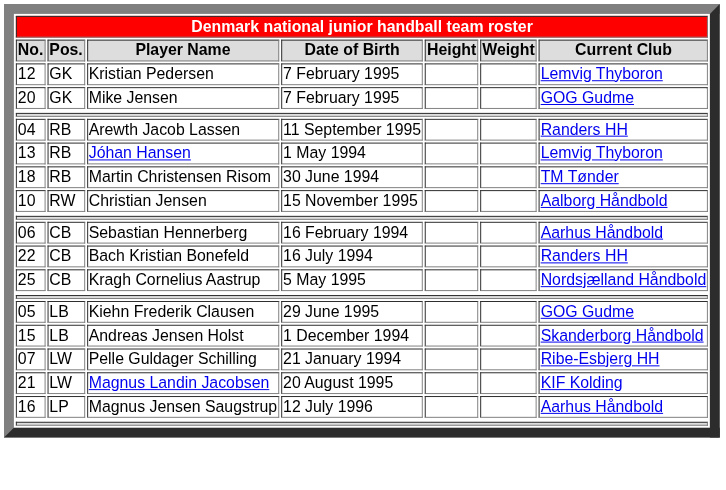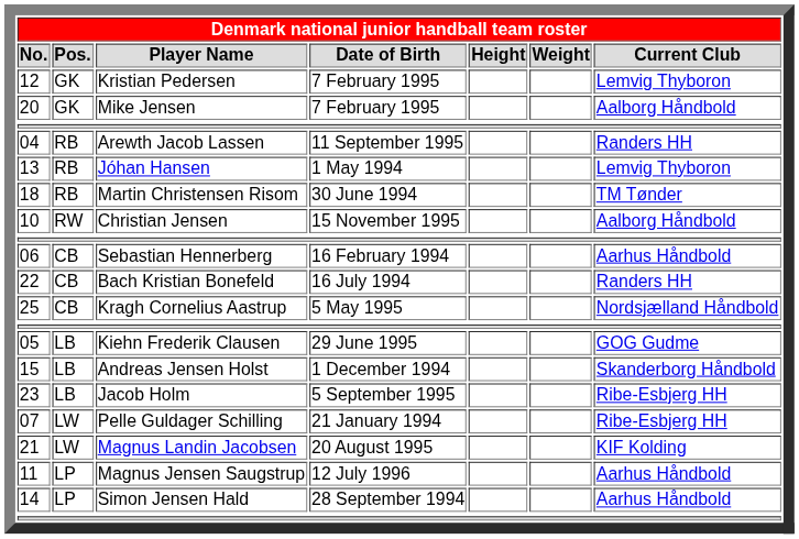Mike Jensen | Current Club: GOG Gudme -> Aalborg Håndbold
+ row: 23 | LB | Jacob Holm | 5 September 1995 | Ribe-Esbjerg HH
Magnus Jensen Saugstrup | No.: 16 -> 11
+ row: 14 | LP | Simon Jensen Hald | 28 September 1994 | Aarhus Håndbold
